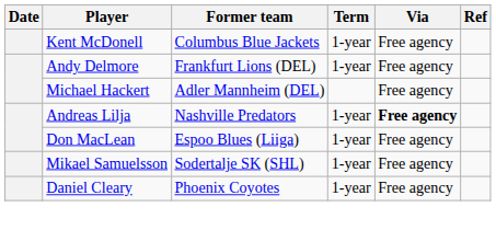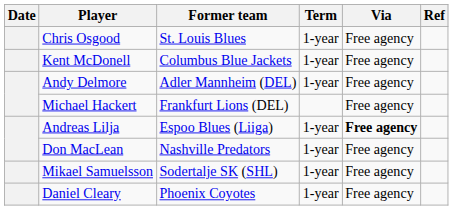+ row: Chris Osgood | St. Louis Blues | 1-year | Free agency
Andy Delmore | Former team: Frankfurt Lions (DEL) -> Adler Mannheim (DEL)
Michael Hackert | Former team: Adler Mannheim (DEL) -> Frankfurt Lions (DEL)
Andreas Lilja | Former team: Nashville Predators -> Espoo Blues (Liiga)
Don MacLean | Former team: Espoo Blues (Liiga) -> Nashville Predators
